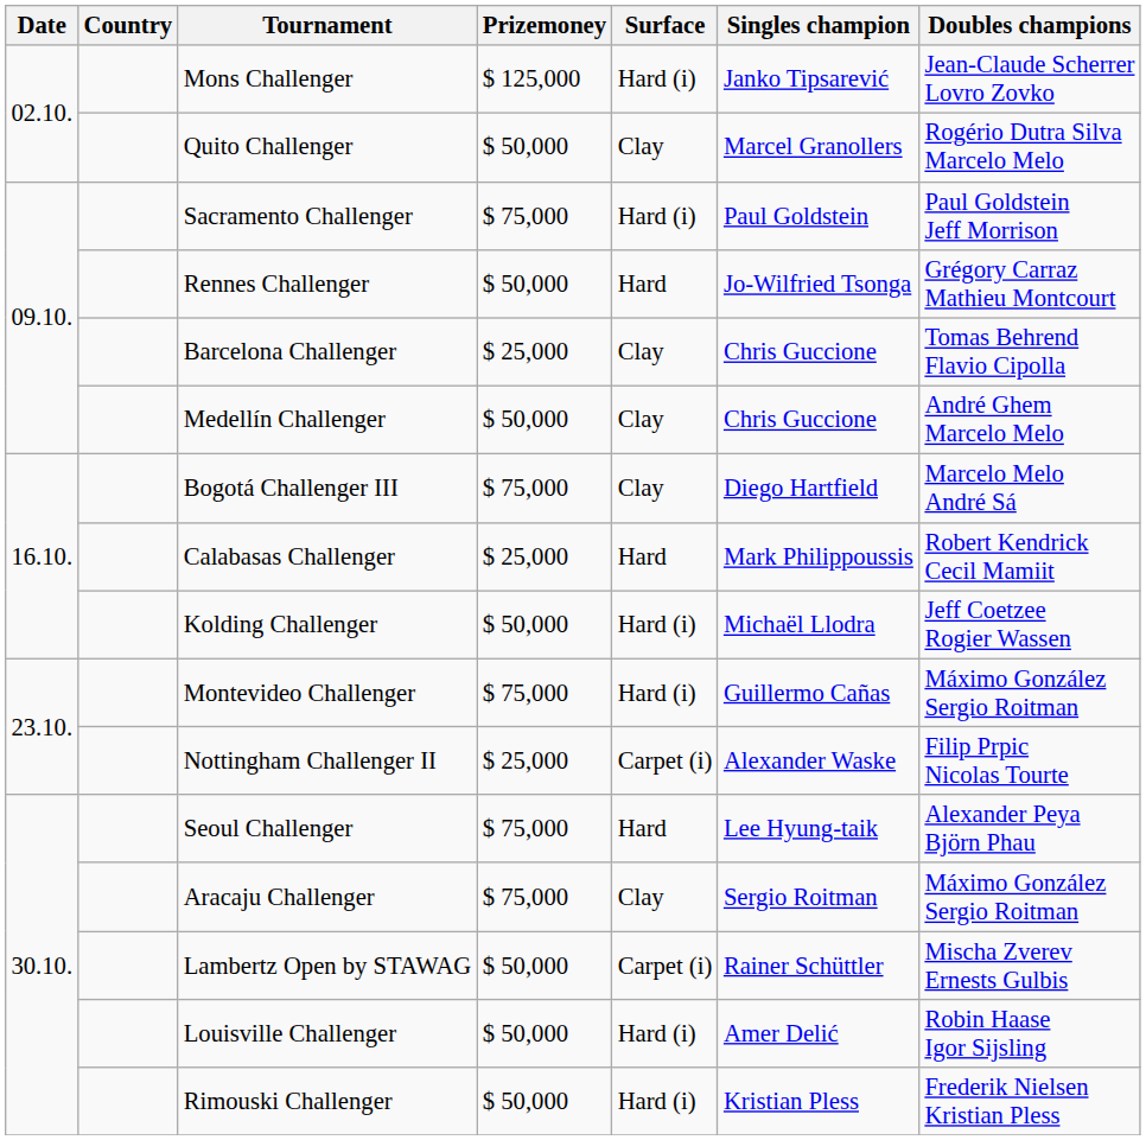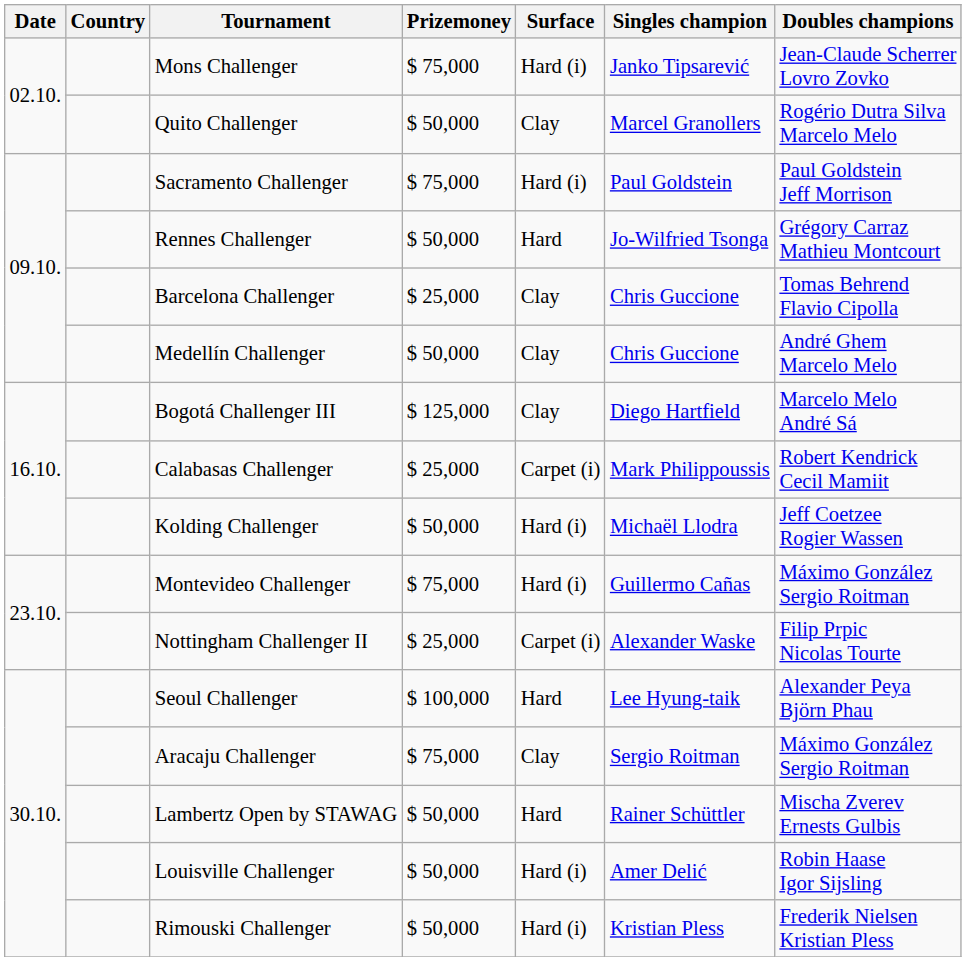Mons Challenger | Prizemoney: $ 125,000 -> $ 75,000
Bogotá Challenger III | Prizemoney: $ 75,000 -> $ 125,000
Calabasas Challenger | Surface: Hard -> Carpet (i)
Seoul Challenger | Prizemoney: $ 75,000 -> $ 100,000
Lambertz Open by STAWAG | Surface: Carpet (i) -> Hard
